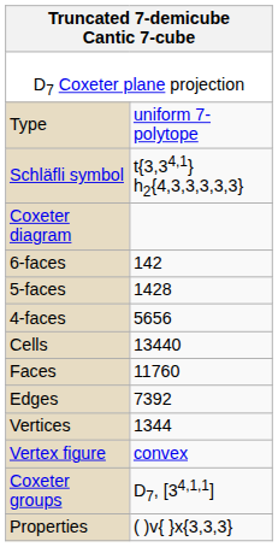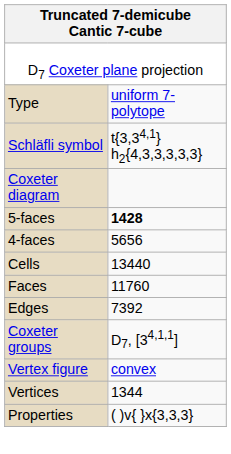- row: 6-faces | 142
5-faces | column 2: normal -> bold
rows swapped: Vertices <-> Coxeter groups
